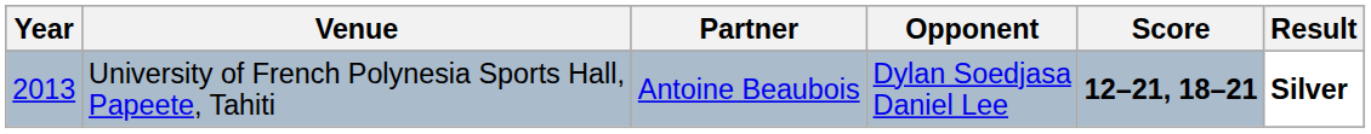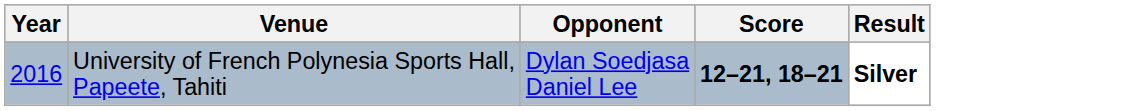- column: Partner | Antoine Beaubois
University of French Polynesia Sports Hall, Papeete, Tahiti | Year: 2013 -> 2016
